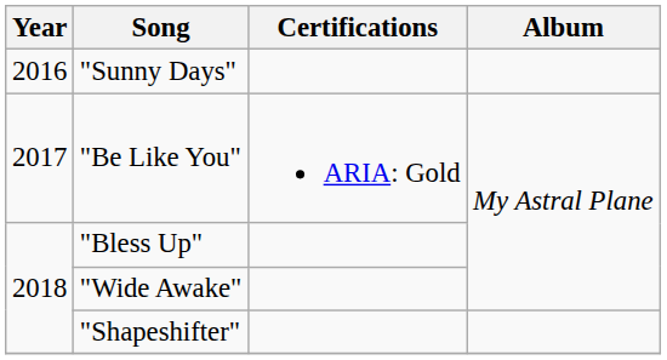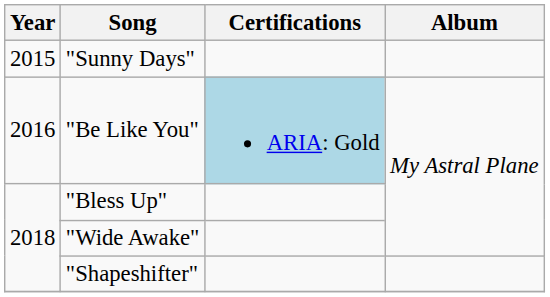"Sunny Days" | Year: 2016 -> 2015
"Be Like You" | Year: 2017 -> 2016
"Be Like You" | Certifications: no background -> lightblue background
